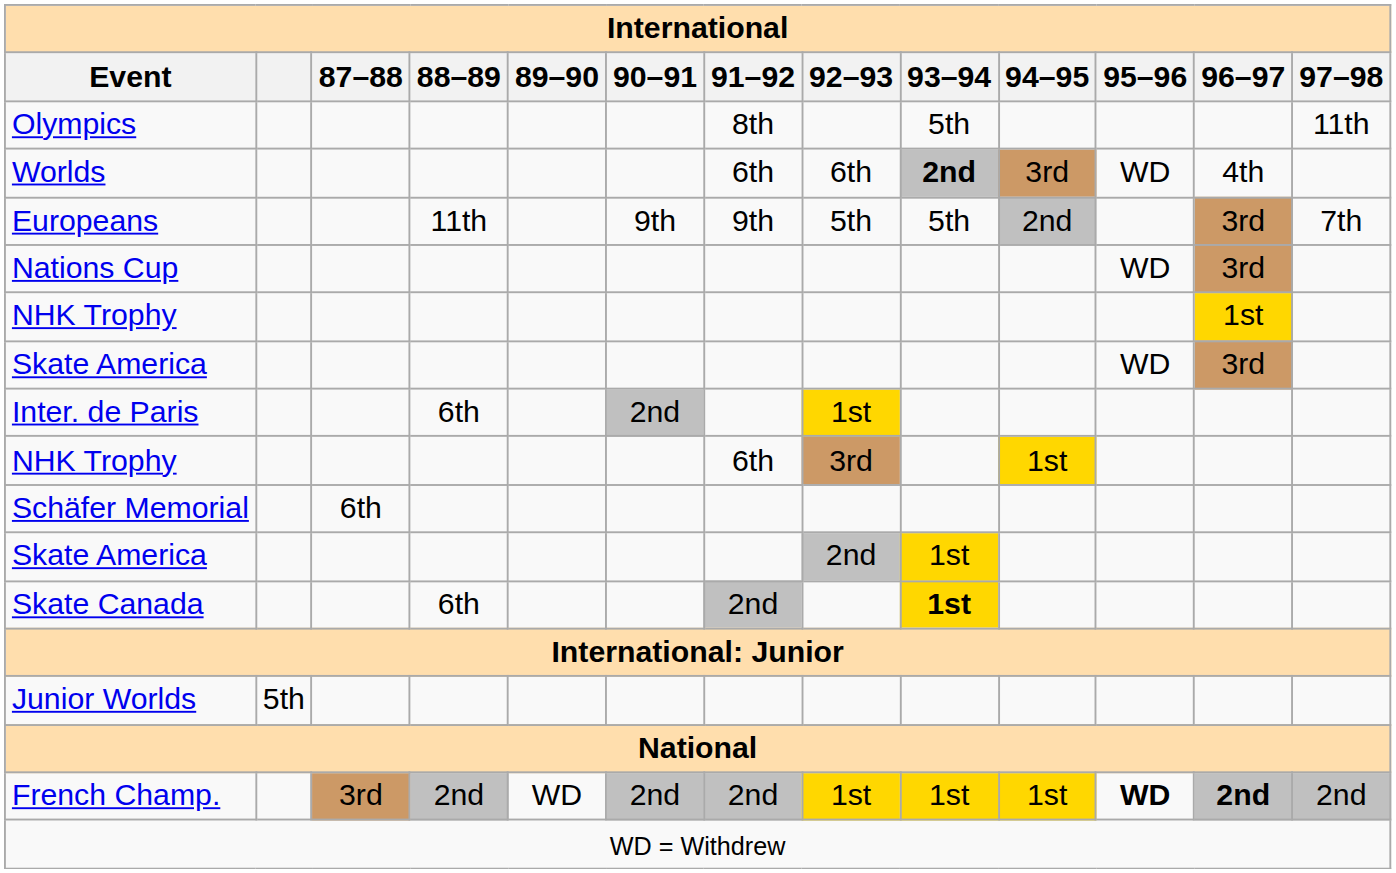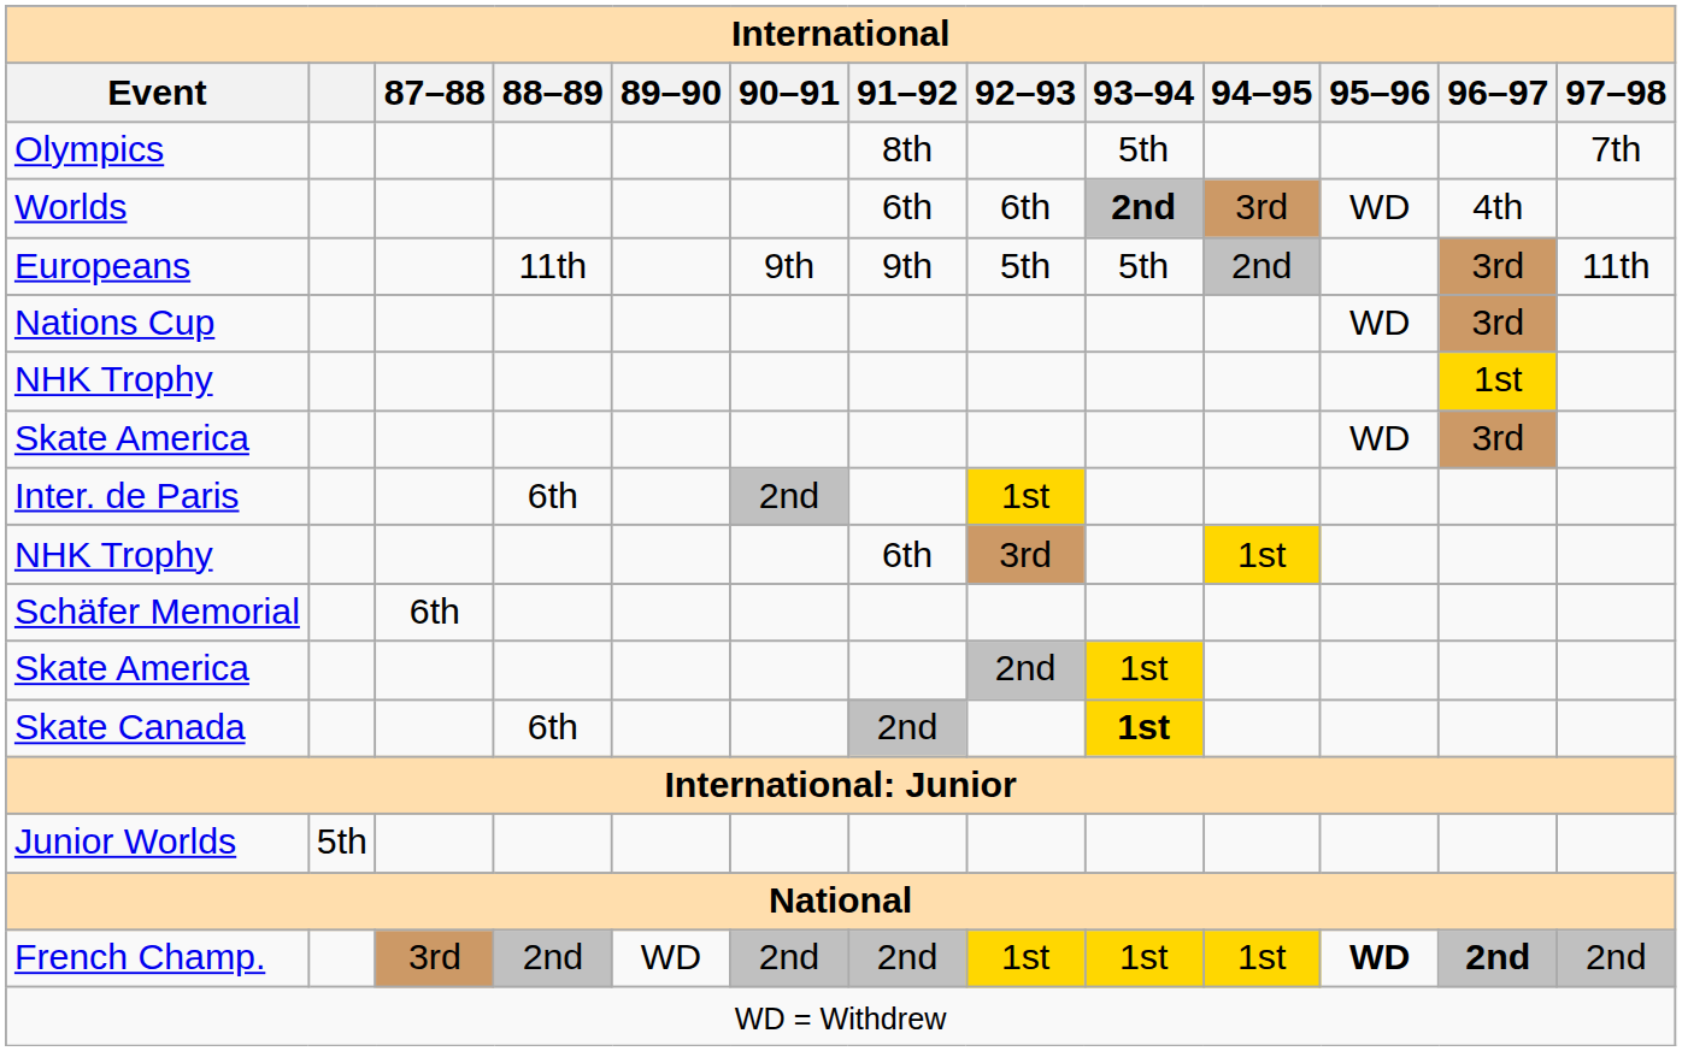Olympics | 97–98: 11th -> 7th
Europeans | 97–98: 7th -> 11th
